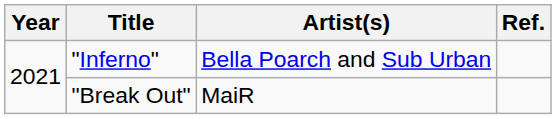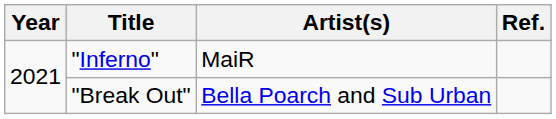"Inferno" | Artist(s): Bella Poarch and Sub Urban -> MaiR
"Break Out" | Artist(s): MaiR -> Bella Poarch and Sub Urban
